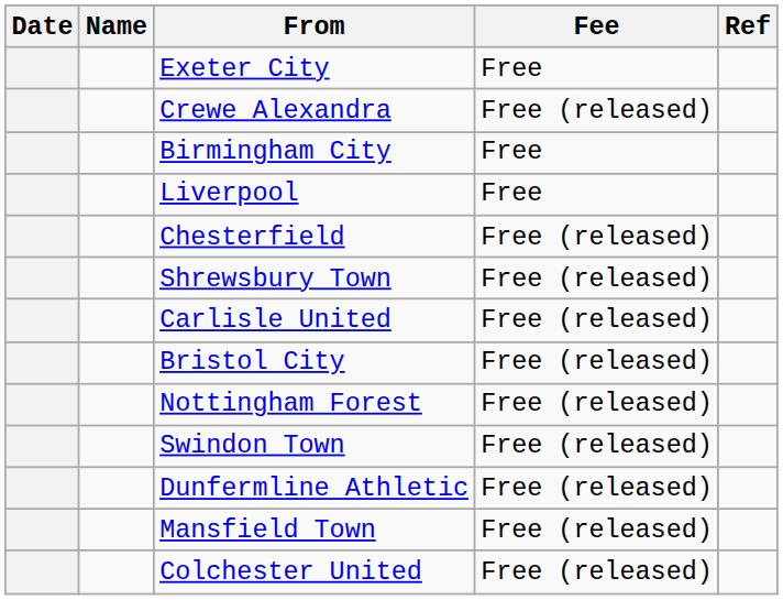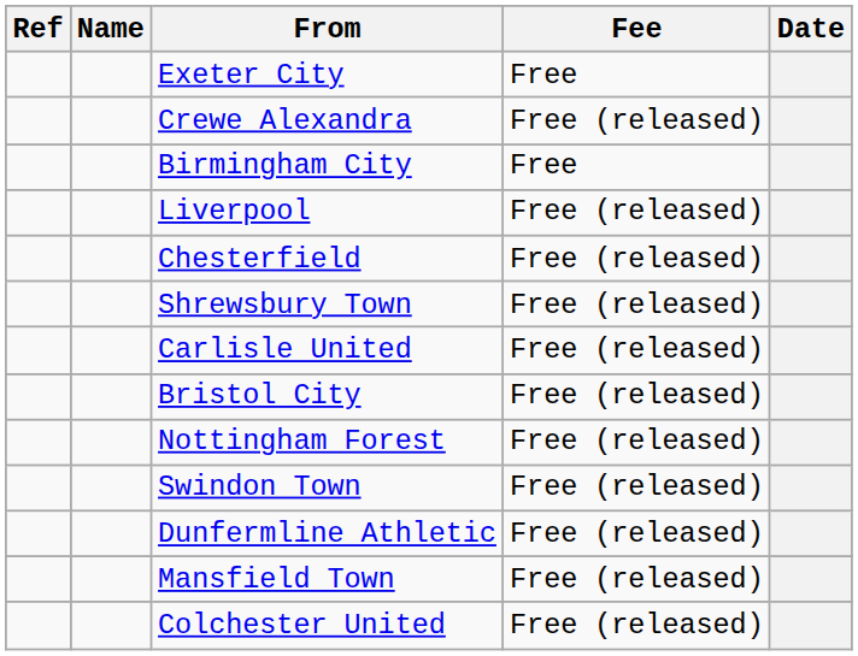columns swapped: Date <-> Ref
Liverpool | Fee: Free -> Free (released)
